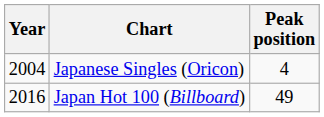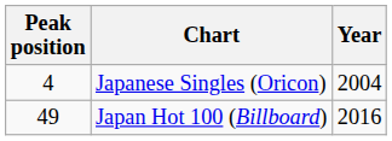columns swapped: Year <-> Peak position
